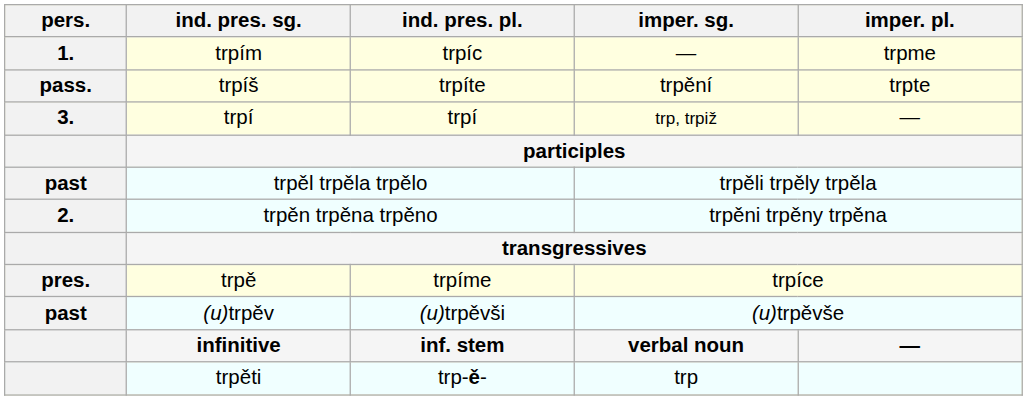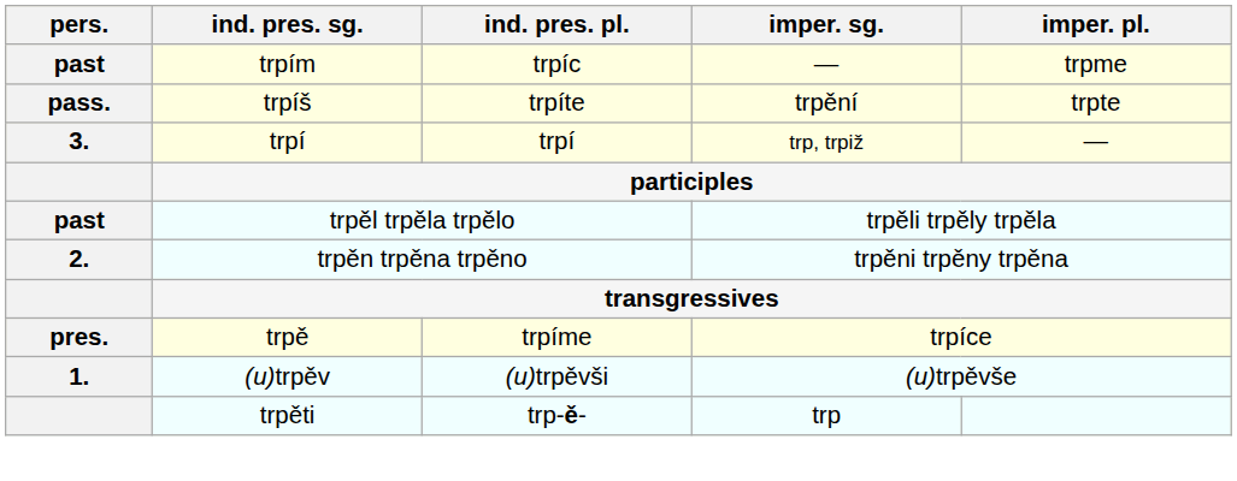trpím | pers.: 1. -> past
(u)trpěv | pers.: past -> 1.
- row: infinitive | inf. stem | verbal noun | —
